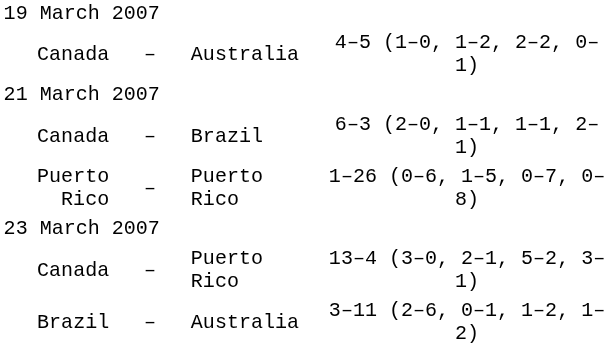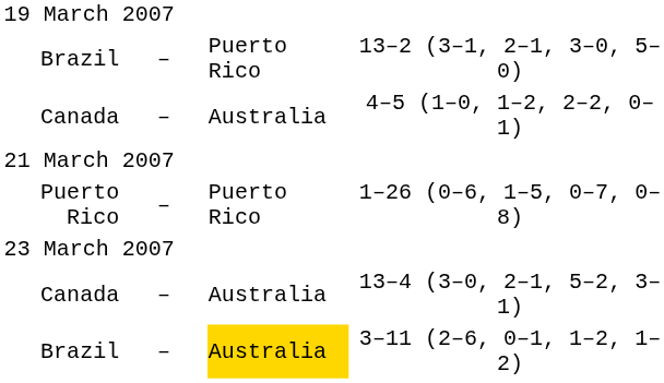+ row: Brazil | – | Puerto Rico | 13–2 (3–1, 2–1, 3–0, 5–0)
- row: Canada | – | Brazil | 6–3 (2–0, 1–1, 1–1, 2–1)
13–4 (3–0, 2–1, 5–2, 3–1) | column 3: Puerto Rico -> Australia
3–11 (2–6, 0–1, 1–2, 1–2) | column 3: no background -> gold background
